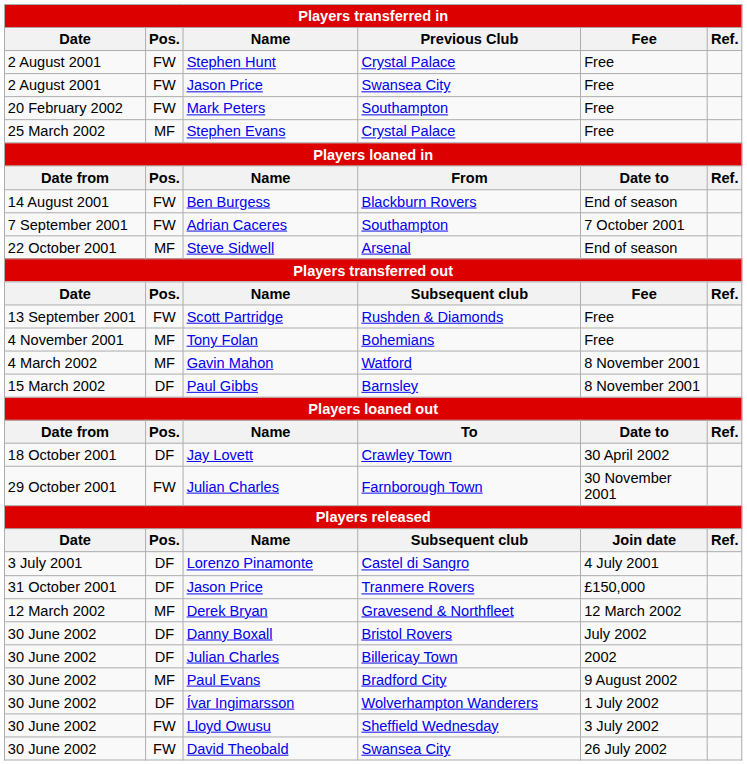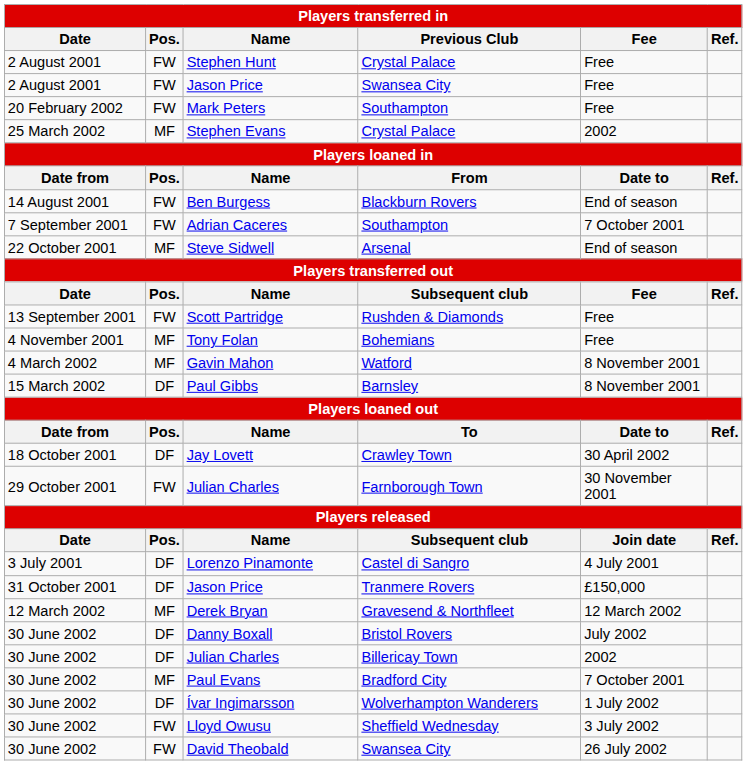Stephen Evans | Fee: Free -> 2002
Paul Evans | Fee: 9 August 2002 -> 7 October 2001
